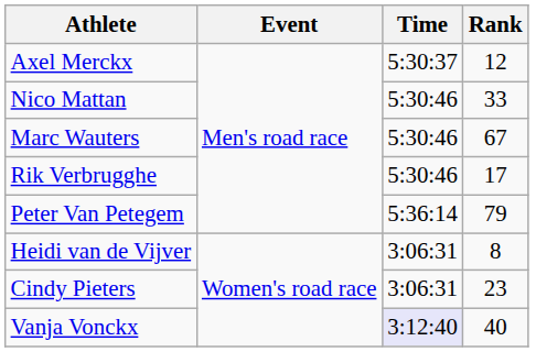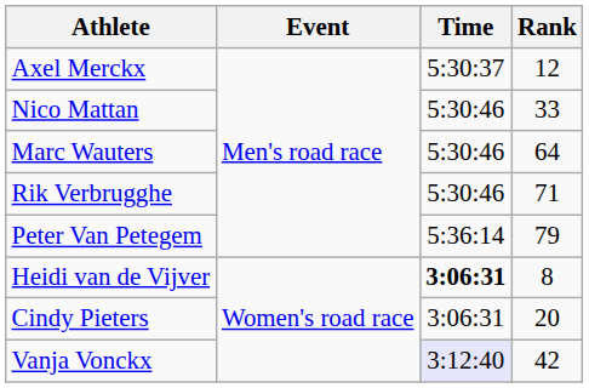Marc Wauters | Rank: 67 -> 64
Rik Verbrugghe | Rank: 17 -> 71
Heidi van de Vijver | Time: normal -> bold
Cindy Pieters | Rank: 23 -> 20
Vanja Vonckx | Rank: 40 -> 42
